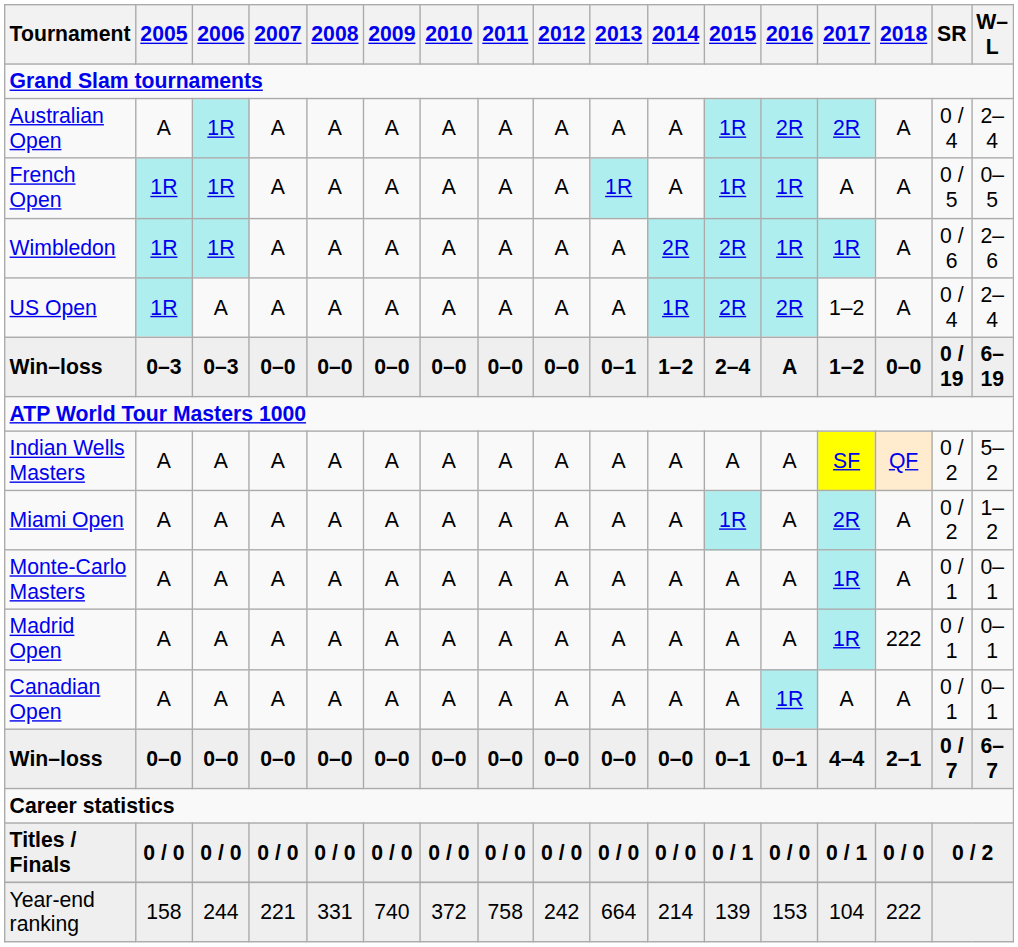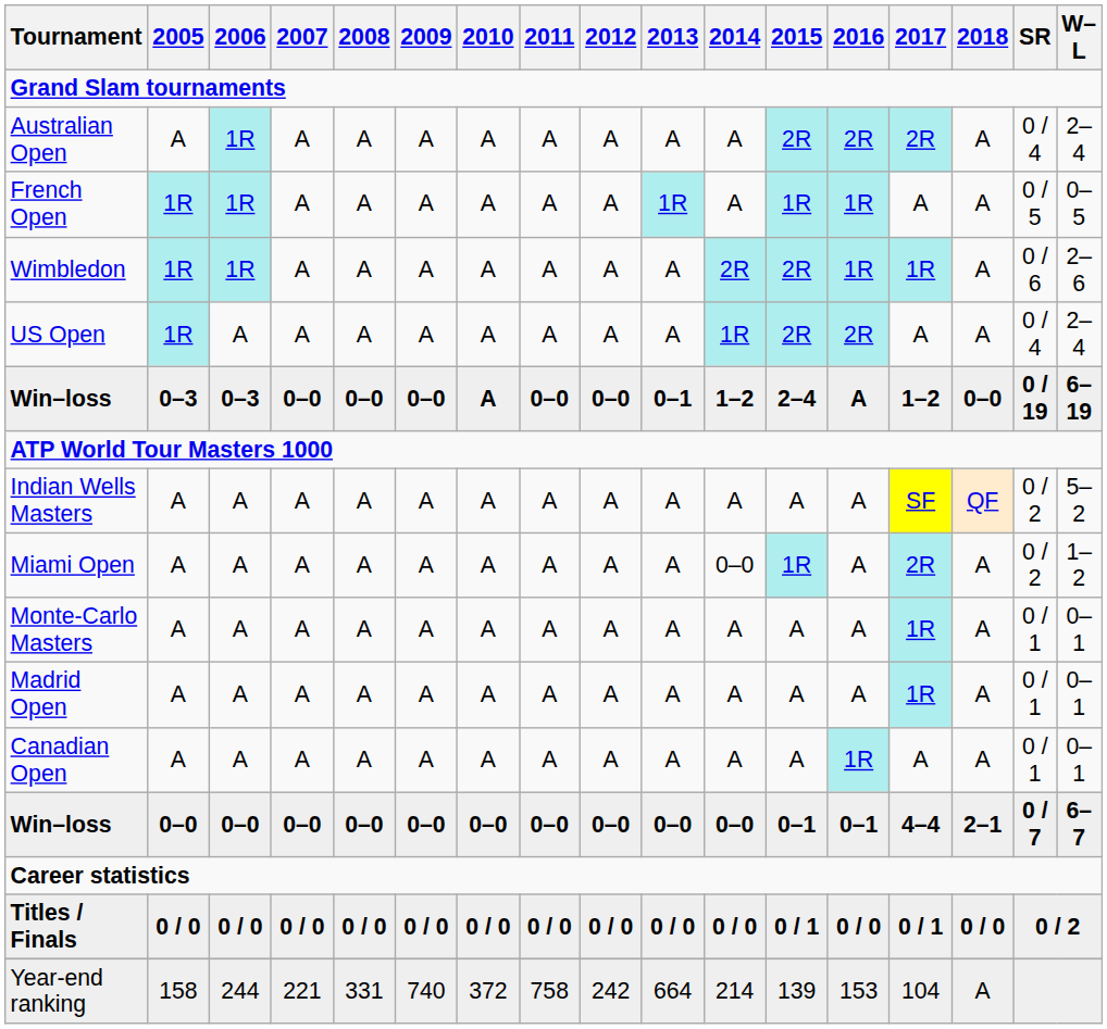Australian Open | 2015: 1R -> 2R
US Open | 2017: 1–2 -> A
Win–loss / 0–3 | 2010: 0–0 -> A
Miami Open | 2014: A -> 0–0
Madrid Open | 2018: 222 -> A
Year-end ranking | 2018: 222 -> A
